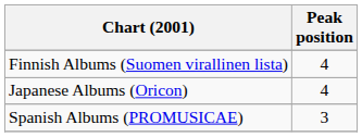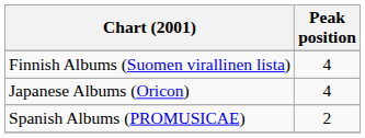Spanish Albums (PROMUSICAE) | Peak position: 3 -> 2
